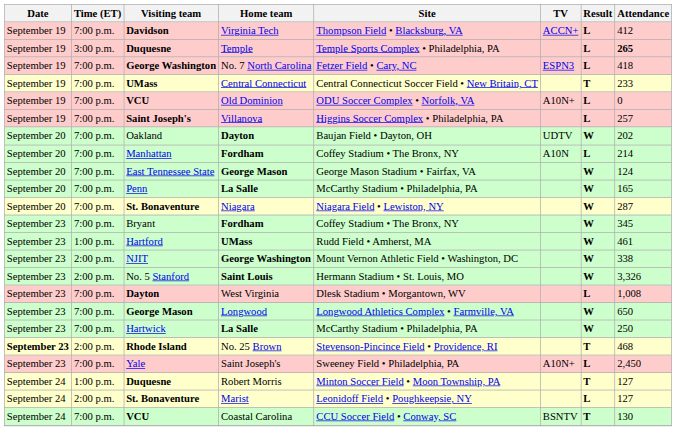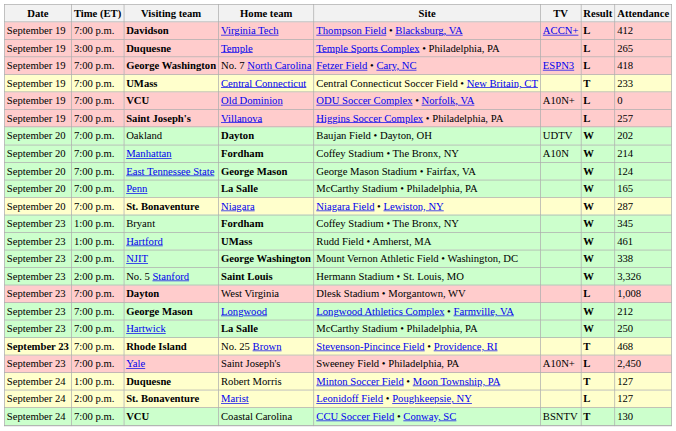Temple | Attendance: bold -> normal
Manhattan / Fordham | Result: L -> W
Bryant / Fordham | Time (ET): 7:00 p.m. -> 1:00 p.m.
Longwood | Attendance: 650 -> 212
No. 25 Brown | Time (ET): 2:00 p.m. -> 7:00 p.m.
